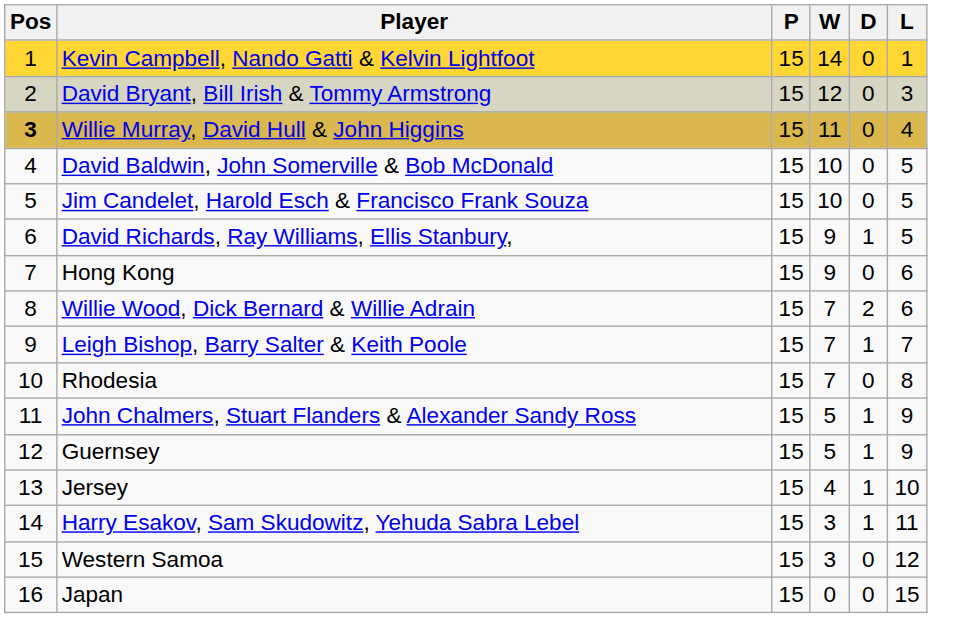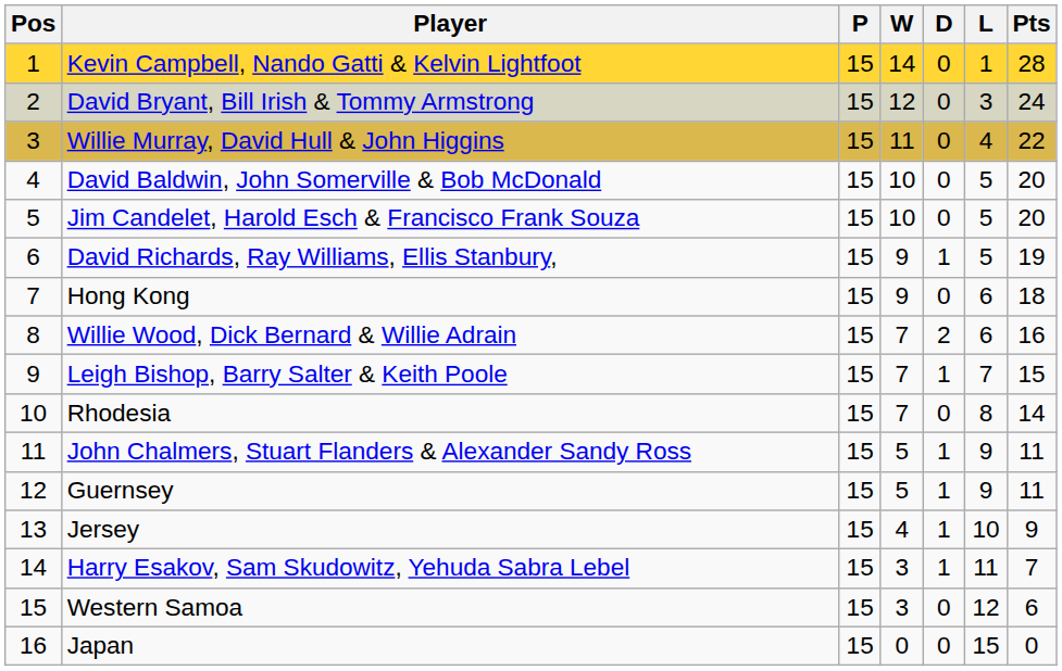+ column: Pts | 28 | 24 | 22 | 20 | 20 | 19 | 18 | 16 | 15 | 14 | 11 | 11 | 9 | 7 | 6 | 0
Willie Murray, David Hull & John Higgins | Pos: bold -> normal
